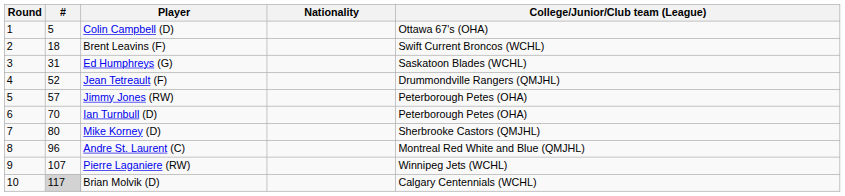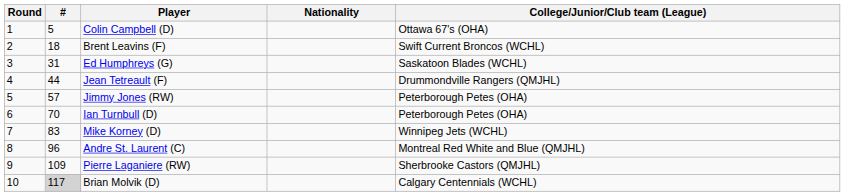Jean Tetreault (F) | #: 52 -> 44
Mike Korney (D) | #: 80 -> 83
Mike Korney (D) | College/Junior/Club team (League): Sherbrooke Castors (QMJHL) -> Winnipeg Jets (WCHL)
Pierre Laganiere (RW) | #: 107 -> 109
Pierre Laganiere (RW) | College/Junior/Club team (League): Winnipeg Jets (WCHL) -> Sherbrooke Castors (QMJHL)
